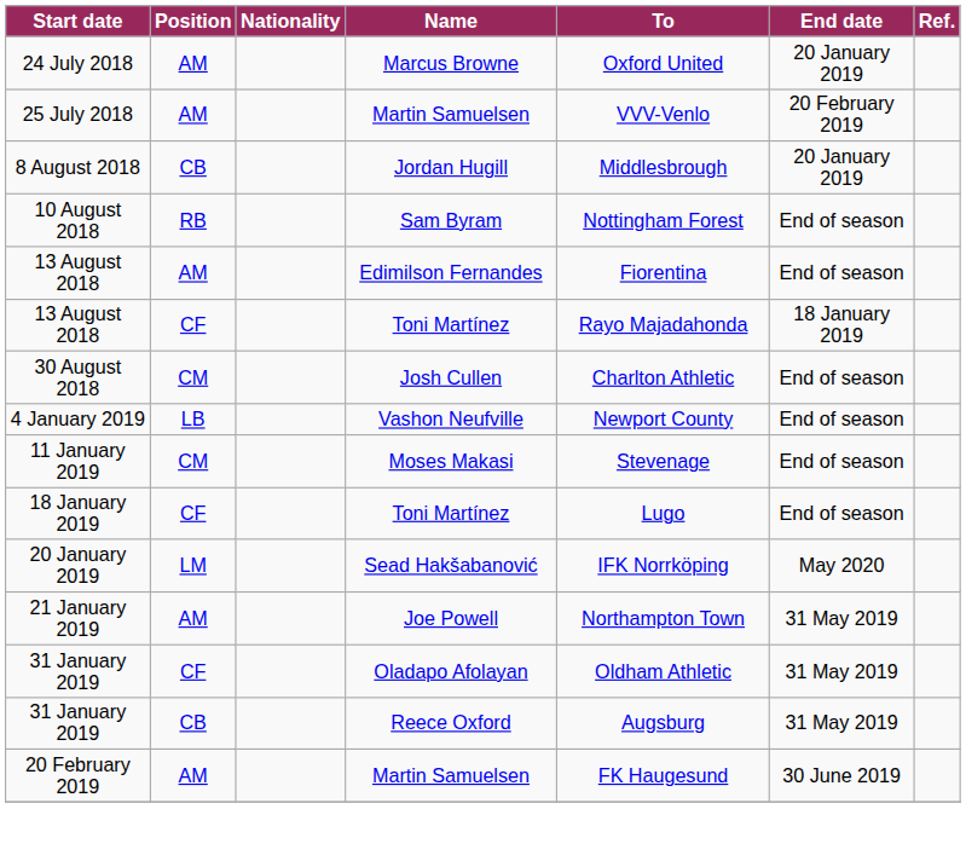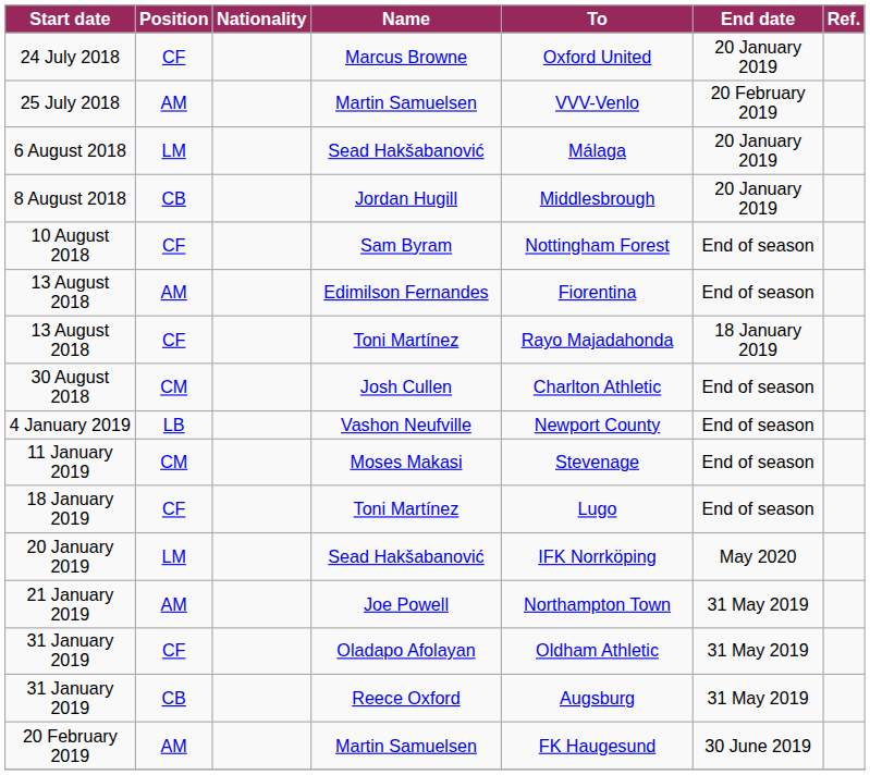24 July 2018 | Position: AM -> CF
+ row: 6 August 2018 | LM | Sead Hakšabanović | Málaga | 20 January 2019
10 August 2018 | Position: RB -> CF
